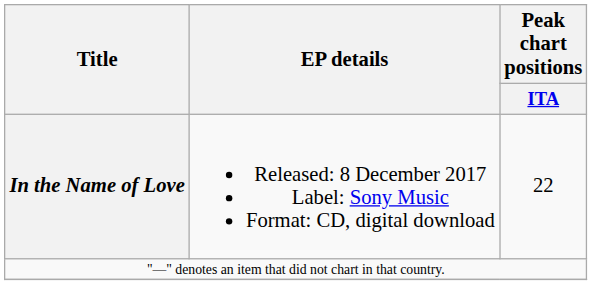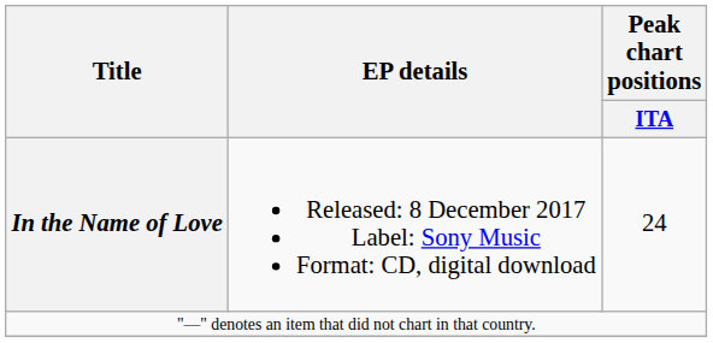In the Name of Love | Peak chart positions / ITA: 22 -> 24
